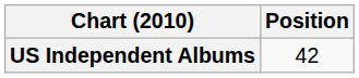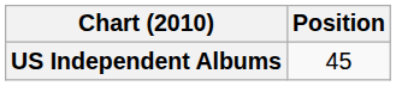US Independent Albums | Position: 42 -> 45
